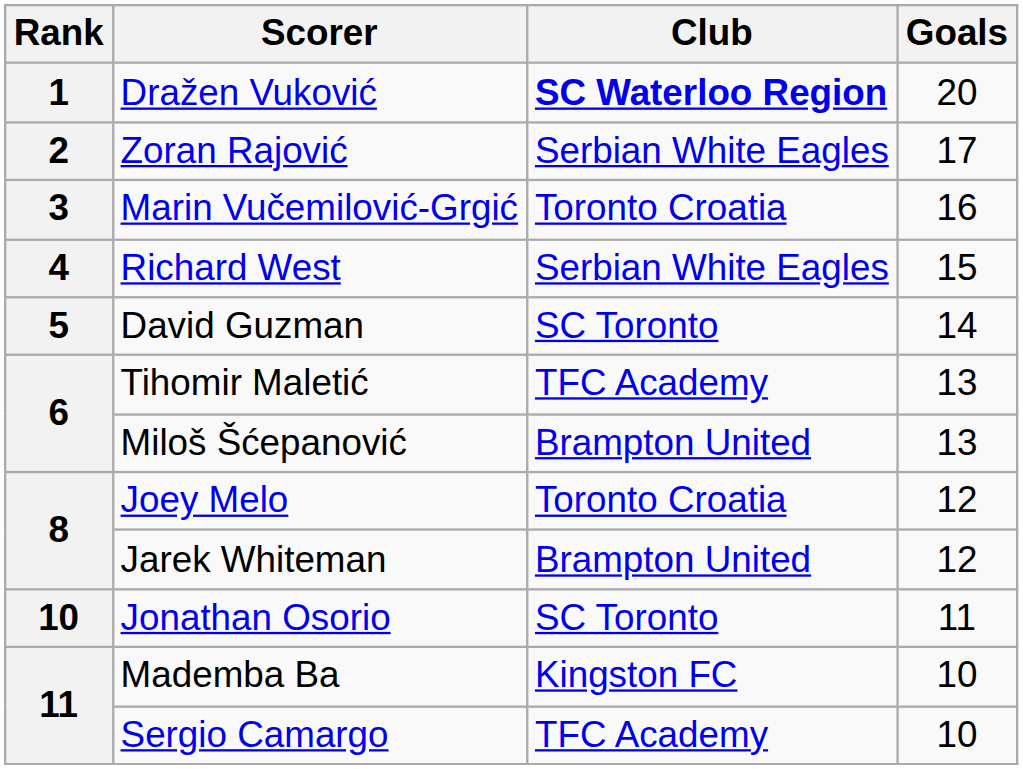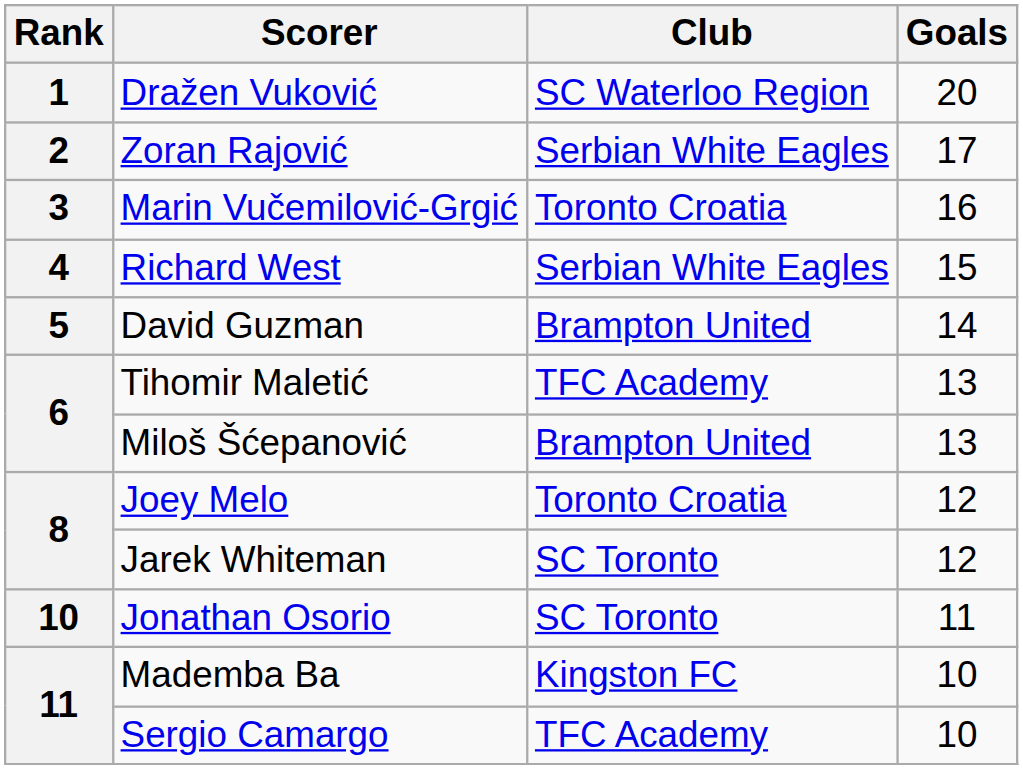Dražen Vuković | Club: bold -> normal
David Guzman | Club: SC Toronto -> Brampton United
Jarek Whiteman | Club: Brampton United -> SC Toronto
